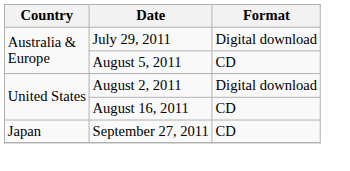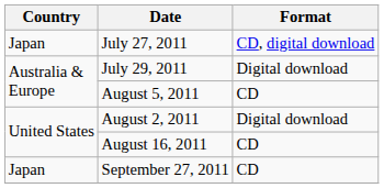+ row: Japan | July 27, 2011 | CD, digital download
